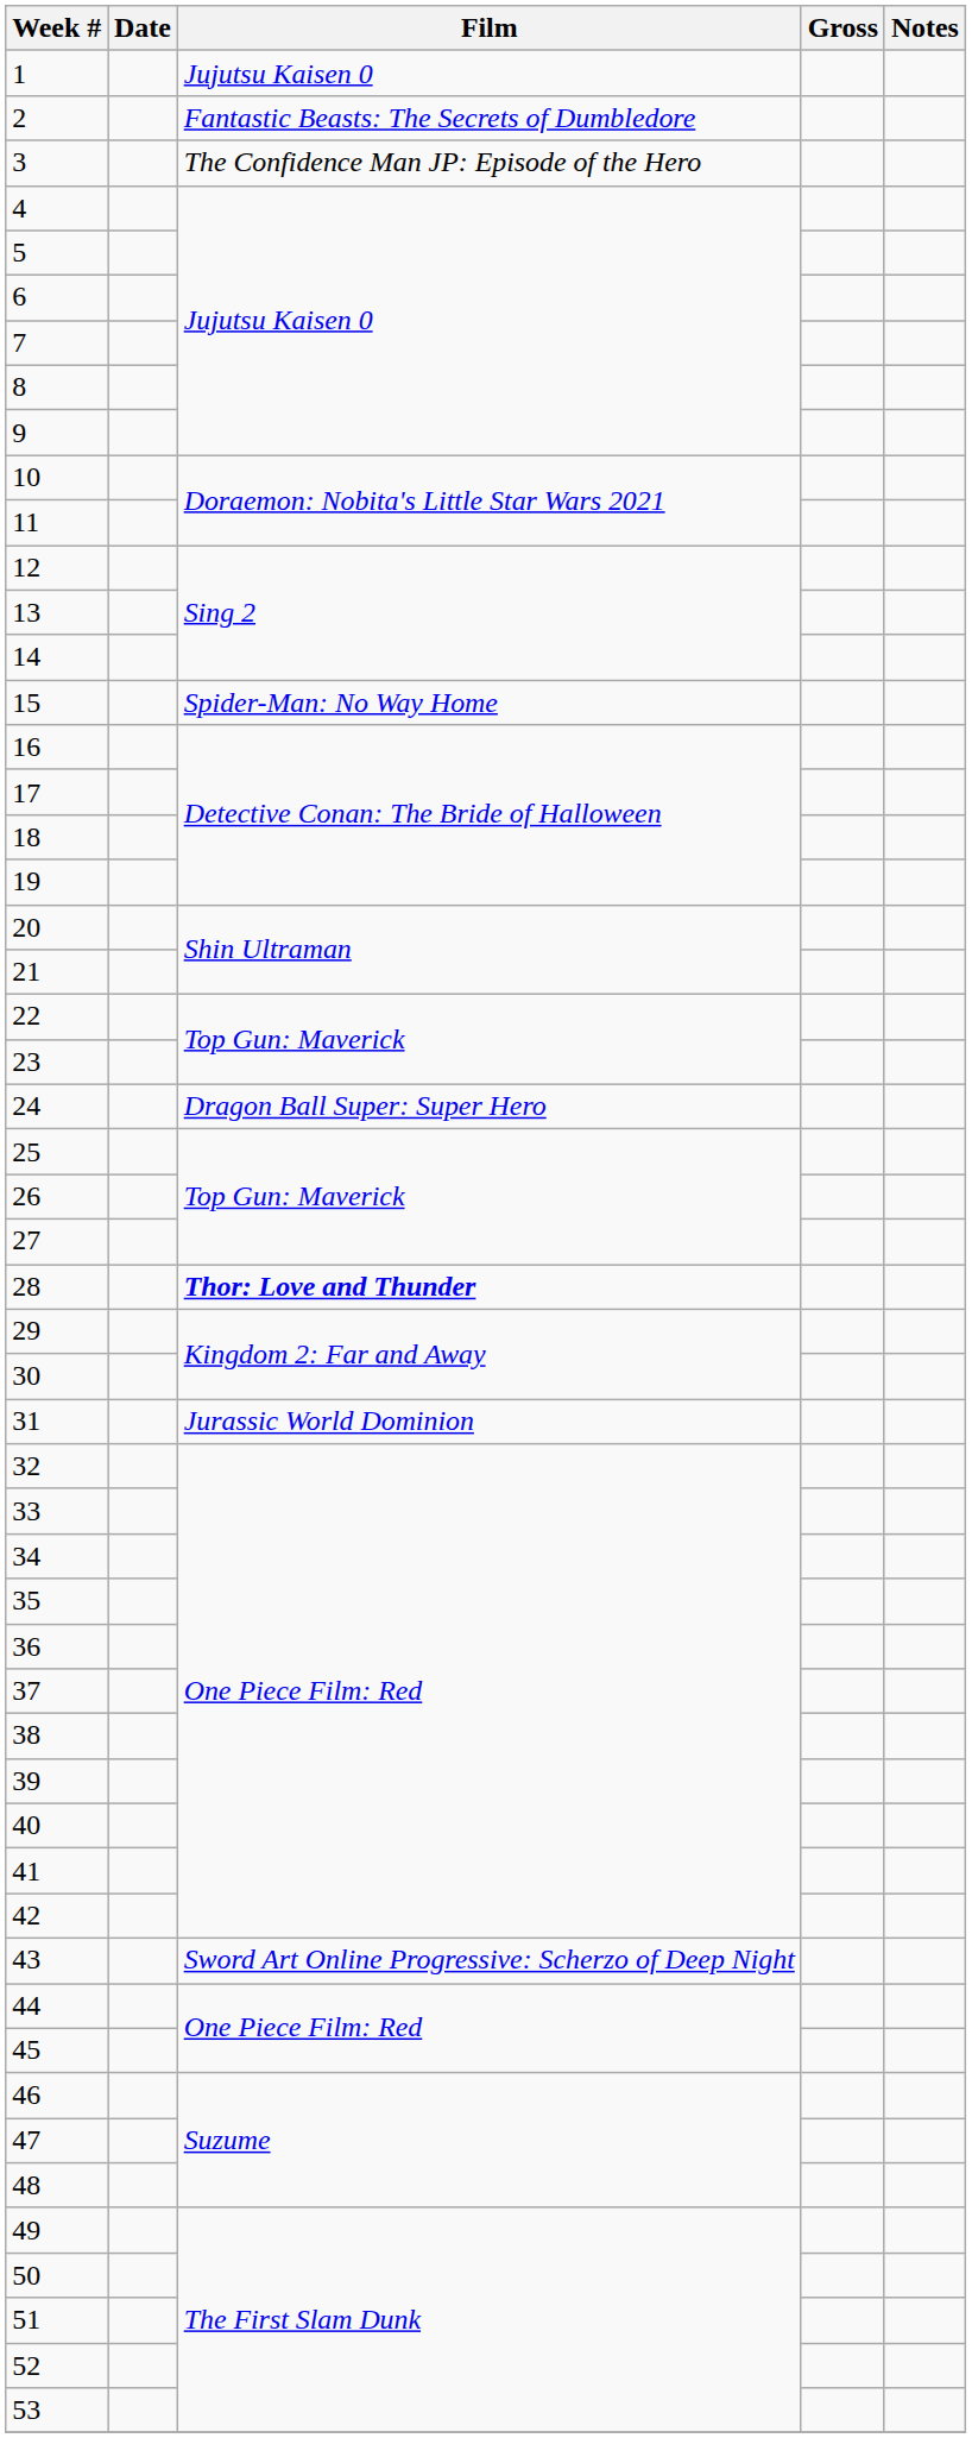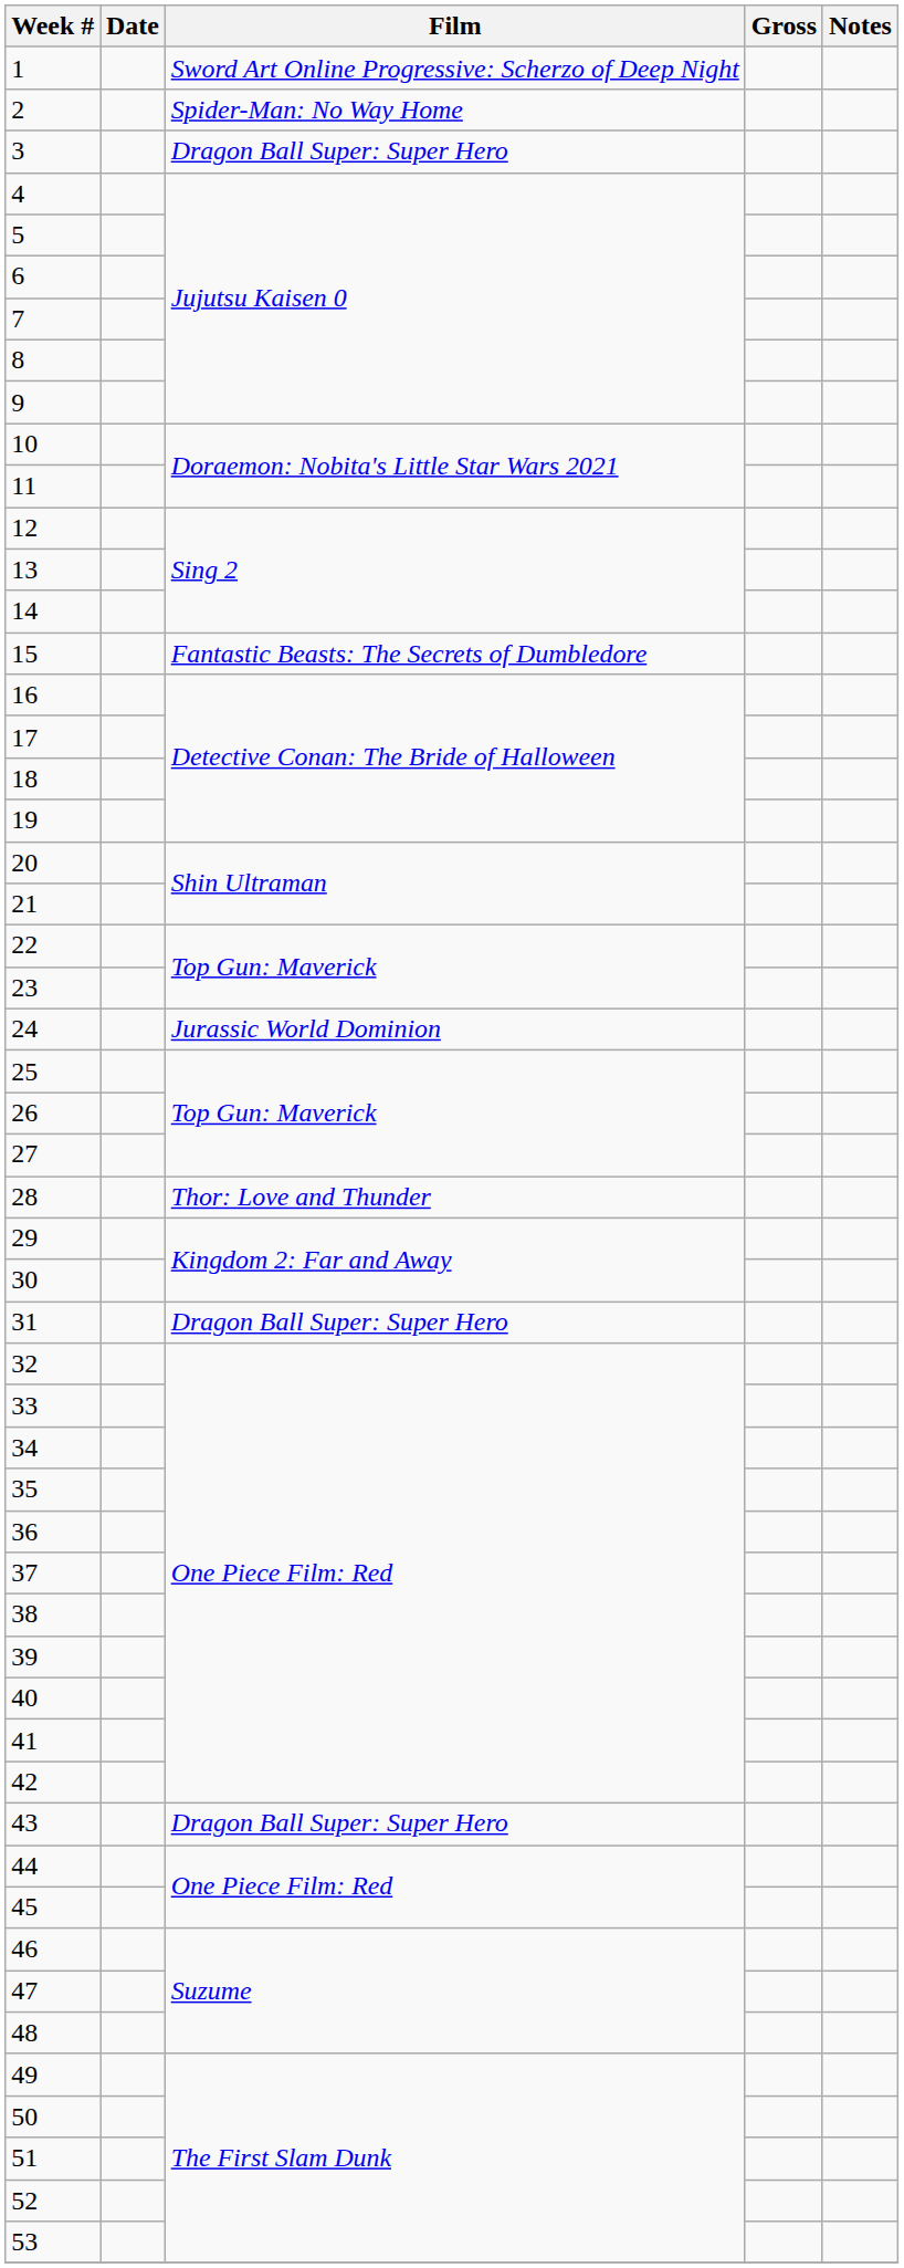1 | Film: Jujutsu Kaisen 0 -> Sword Art Online Progressive: Scherzo of Deep Night
2 | Film: Fantastic Beasts: The Secrets of Dumbledore -> Spider-Man: No Way Home
3 | Film: The Confidence Man JP: Episode of the Hero -> Dragon Ball Super: Super Hero
15 | Film: Spider-Man: No Way Home -> Fantastic Beasts: The Secrets of Dumbledore
24 | Film: Dragon Ball Super: Super Hero -> Jurassic World Dominion
28 | Film: bold -> normal
31 | Film: Jurassic World Dominion -> Dragon Ball Super: Super Hero
43 | Film: Sword Art Online Progressive: Scherzo of Deep Night -> Dragon Ball Super: Super Hero
